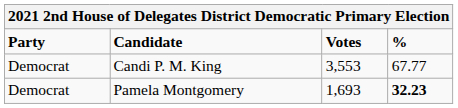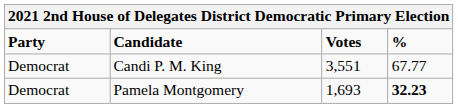Candi P. M. King | Votes: 3,553 -> 3,551
